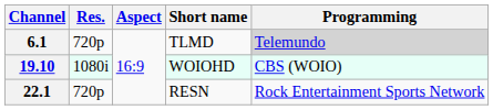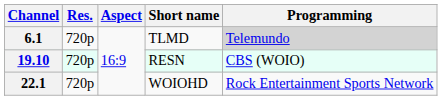19.10 | Res.: 1080i -> 720p
19.10 | Short name: WOIOHD -> RESN
22.1 | Short name: RESN -> WOIOHD
